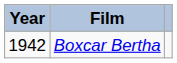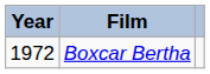Boxcar Bertha | Year: 1942 -> 1972
